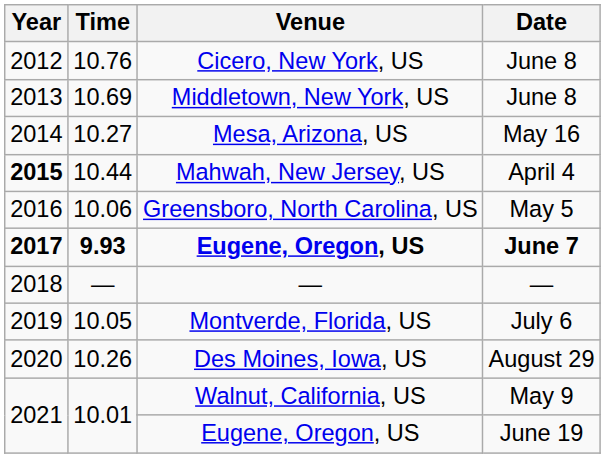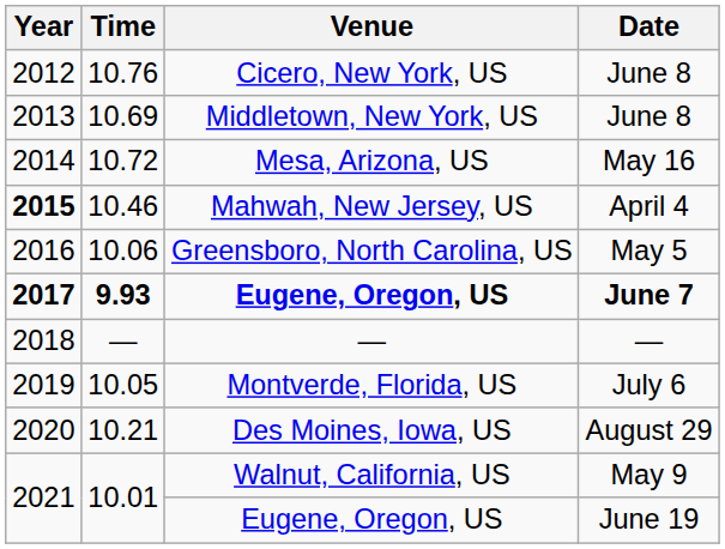Mesa, Arizona, US | Time: 10.27 -> 10.72
Mahwah, New Jersey, US | Time: 10.44 -> 10.46
Des Moines, Iowa, US | Time: 10.26 -> 10.21
